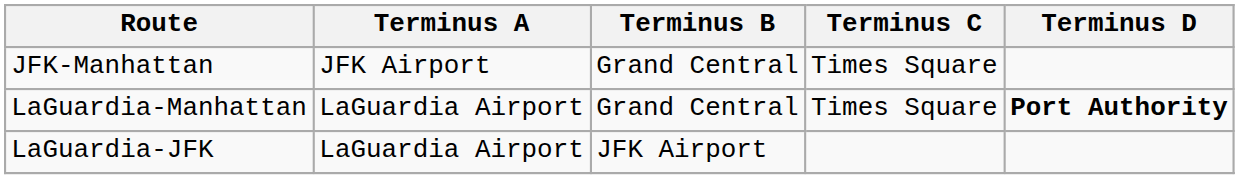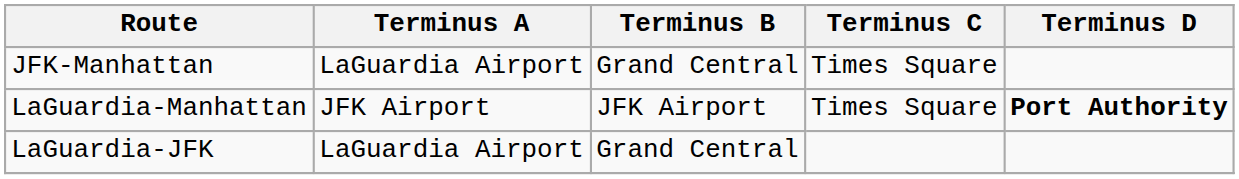JFK-Manhattan | Terminus A: JFK Airport -> LaGuardia Airport
LaGuardia-Manhattan | Terminus A: LaGuardia Airport -> JFK Airport
LaGuardia-Manhattan | Terminus B: Grand Central -> JFK Airport
LaGuardia-JFK | Terminus B: JFK Airport -> Grand Central
